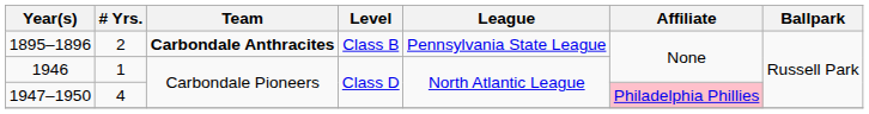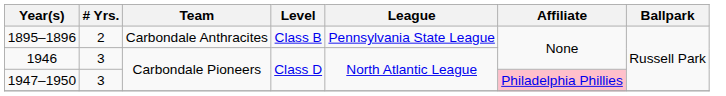1895–1896 | Team: bold -> normal
1946 | # Yrs.: 1 -> 3
1947–1950 | # Yrs.: 4 -> 3
